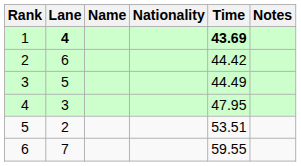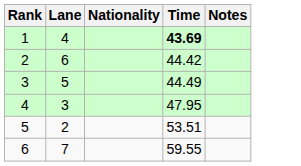- column: Name
1 | Lane: bold -> normal
